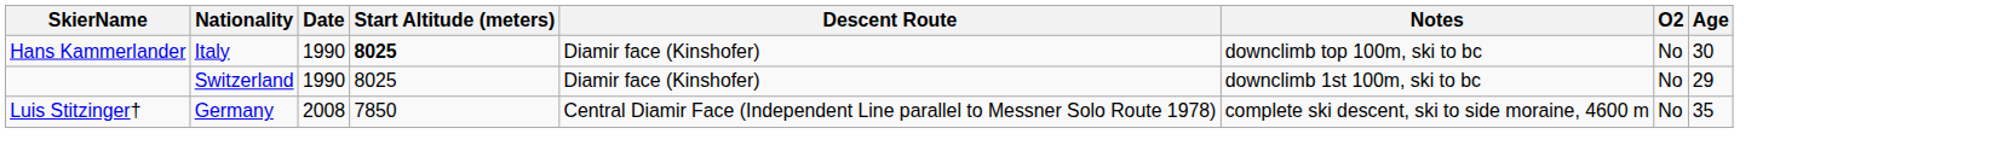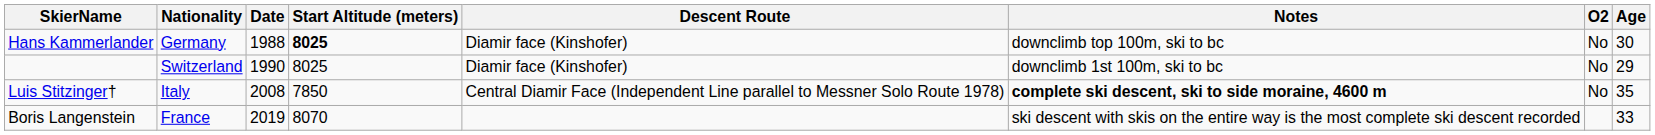Hans Kammerlander | Nationality: Italy -> Germany
Hans Kammerlander | Date: 1990 -> 1988
Luis Stitzinger† | Nationality: Germany -> Italy
Luis Stitzinger† | Notes: normal -> bold
+ row: Boris Langenstein | France | 2019 | 8070 | ski descent with skis on the entire way is the most complete ski descent recorded | 33
